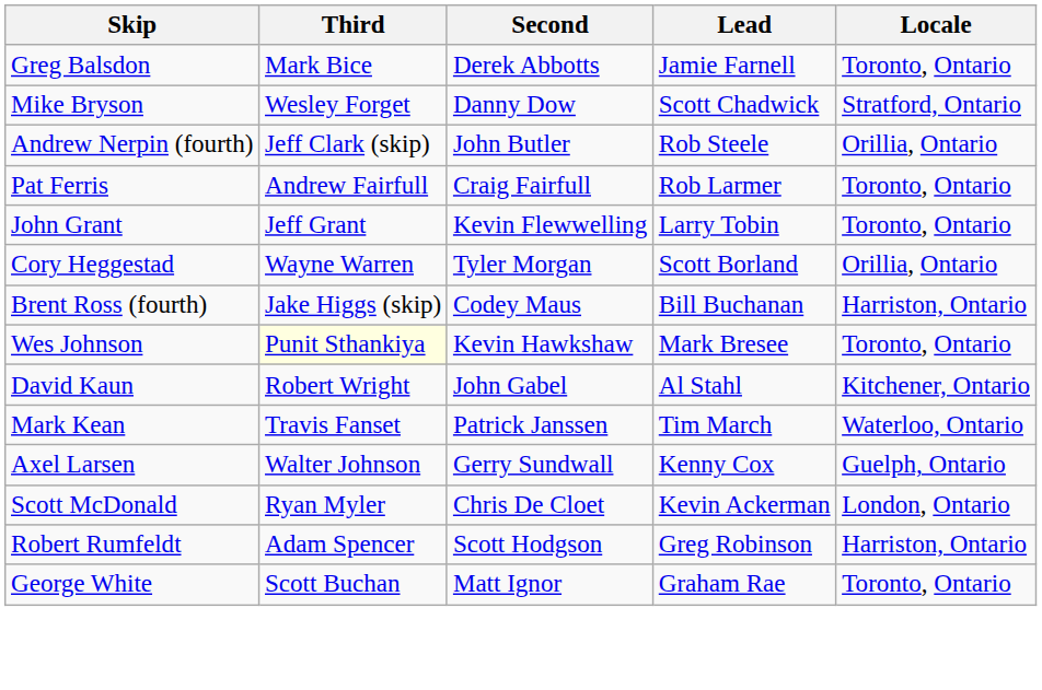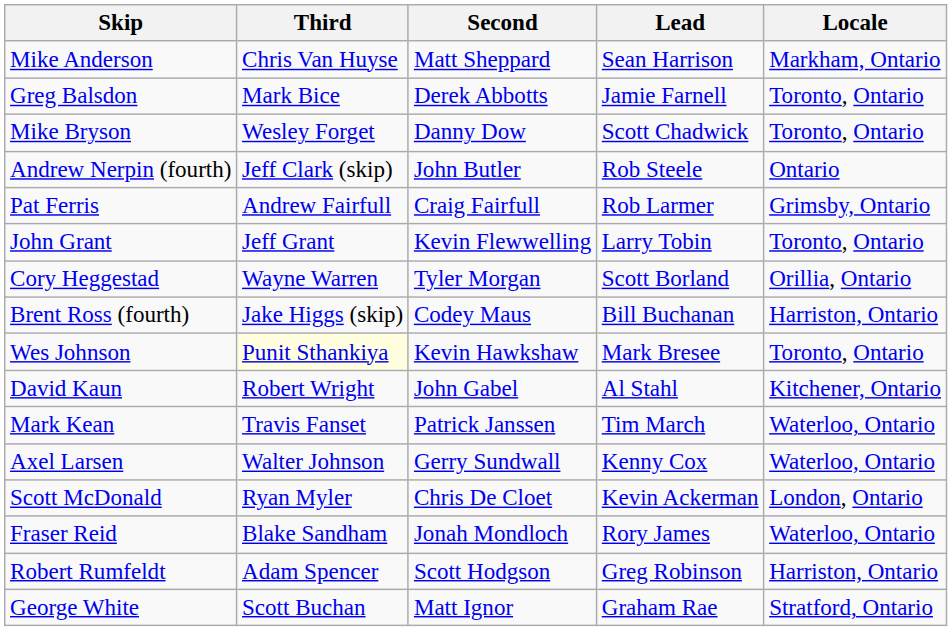+ row: Mike Anderson | Chris Van Huyse | Matt Sheppard | Sean Harrison | Markham, Ontario
Mike Bryson | Locale: Stratford, Ontario -> Toronto, Ontario
Andrew Nerpin (fourth) | Locale: Orillia, Ontario -> Ontario
Pat Ferris | Locale: Toronto, Ontario -> Grimsby, Ontario
Axel Larsen | Locale: Guelph, Ontario -> Waterloo, Ontario
+ row: Fraser Reid | Blake Sandham | Jonah Mondloch | Rory James | Waterloo, Ontario
George White | Locale: Toronto, Ontario -> Stratford, Ontario
